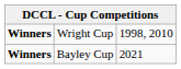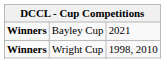rows swapped: Bayley Cup <-> Wright Cup
